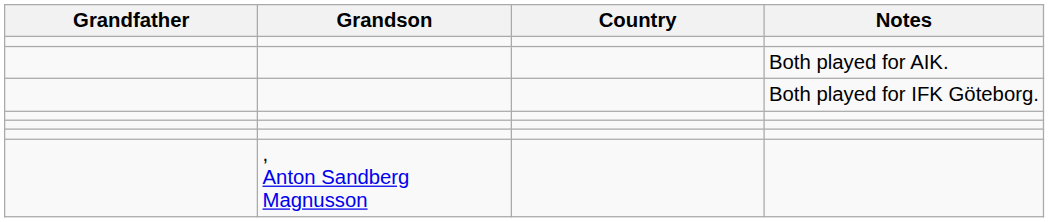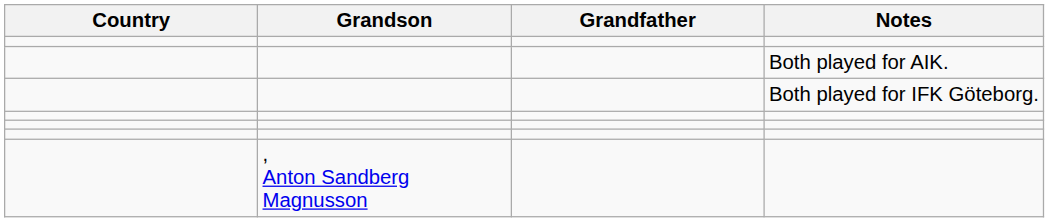columns swapped: Grandfather <-> Country
